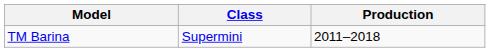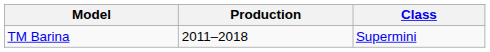columns swapped: Class <-> Production
